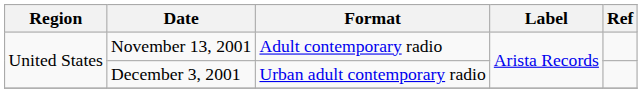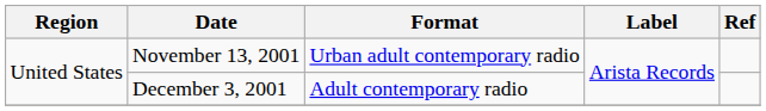November 13, 2001 | Format: Adult contemporary radio -> Urban adult contemporary radio
December 3, 2001 | Format: Urban adult contemporary radio -> Adult contemporary radio
